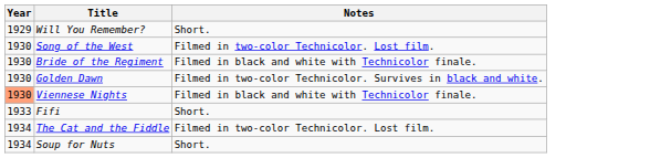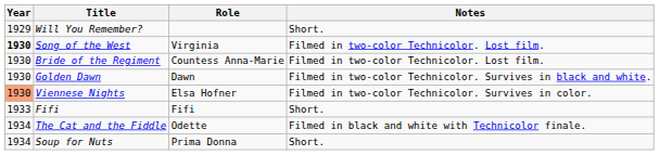+ column: Role | Virginia | Countess Anna-Marie | Dawn | Elsa Hofner | Fifi | Odette | Prima Donna
Song of the West | Year: normal -> bold
Bride of the Regiment | Notes: Filmed in black and white with Technicolor finale. -> Filmed in two-color Technicolor. Lost film.
Viennese Nights | Notes: Filmed in black and white with Technicolor finale. -> Filmed in two-color Technicolor. Survives in color.
The Cat and the Fiddle | Notes: Filmed in two-color Technicolor. Lost film. -> Filmed in black and white with Technicolor finale.
